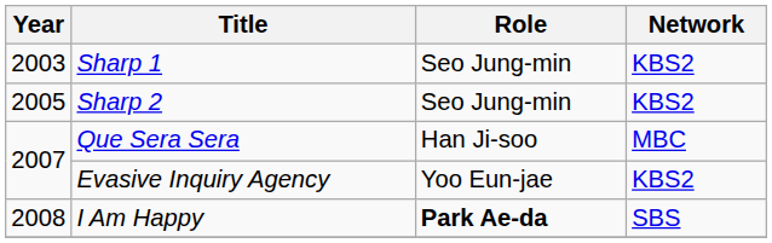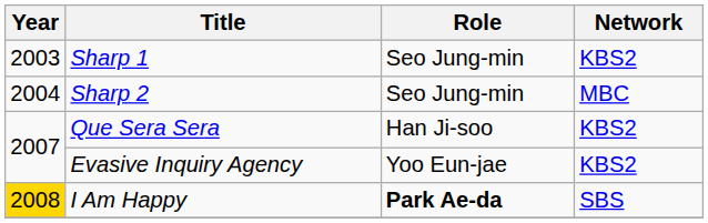Sharp 2 | Year: 2005 -> 2004
Sharp 2 | Network: KBS2 -> MBC
Que Sera Sera | Network: MBC -> KBS2
I Am Happy | Year: no background -> gold background
